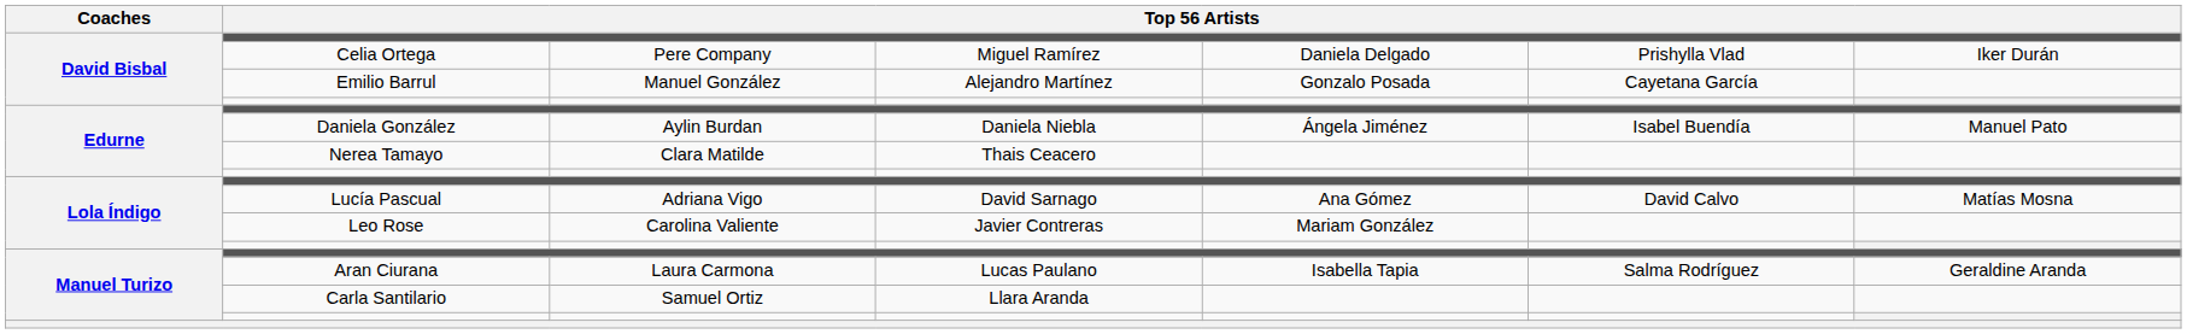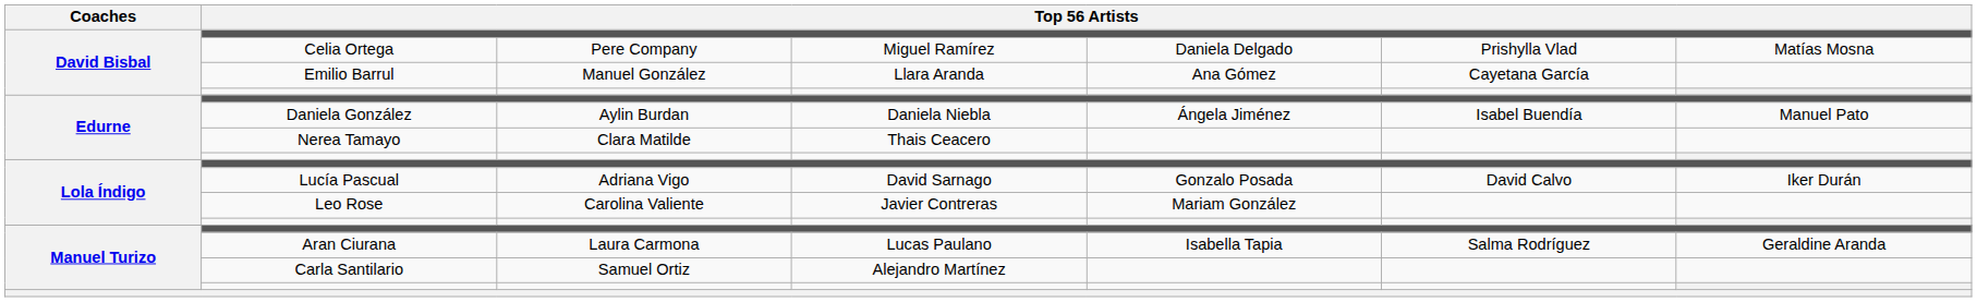Celia Ortega | column 7: Iker Durán -> Matías Mosna
Emilio Barrul | column 4: Alejandro Martínez -> Llara Aranda
Emilio Barrul | column 5: Gonzalo Posada -> Ana Gómez
Lucía Pascual | column 5: Ana Gómez -> Gonzalo Posada
Lucía Pascual | column 7: Matías Mosna -> Iker Durán
Carla Santilario | column 4: Llara Aranda -> Alejandro Martínez
